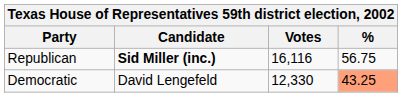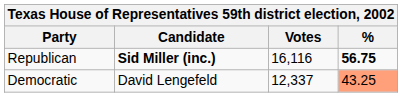Republican | %: normal -> bold
Democratic | Votes: 12,330 -> 12,337
